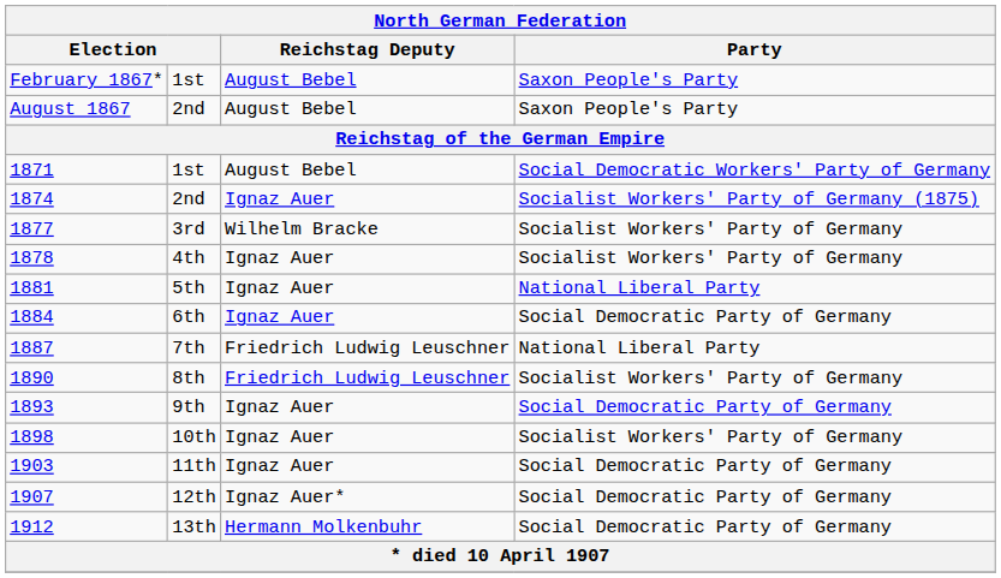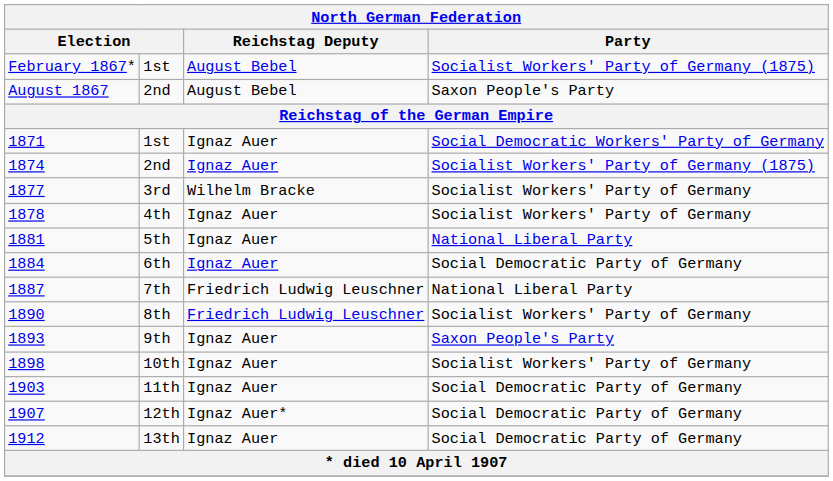February 1867* | Party: Saxon People's Party -> Socialist Workers' Party of Germany (1875)
1871 | Reichstag Deputy: August Bebel -> Ignaz Auer
1893 | Party: Social Democratic Party of Germany -> Saxon People's Party
1912 | Reichstag Deputy: Hermann Molkenbuhr -> Ignaz Auer
